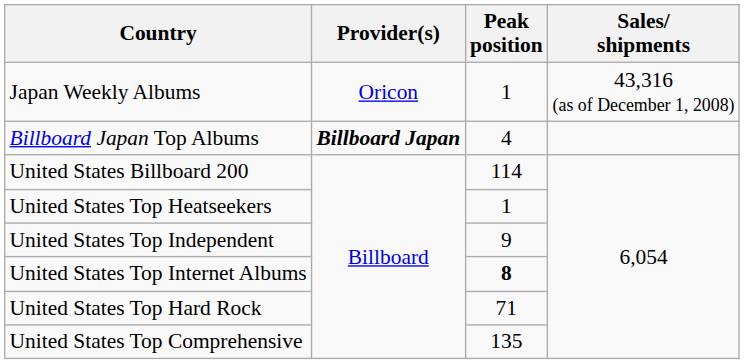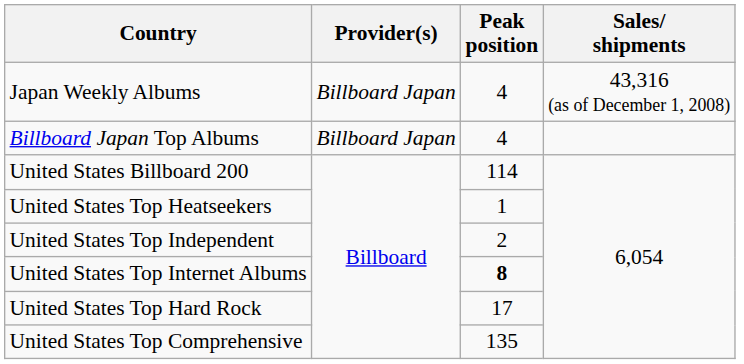Japan Weekly Albums | Provider(s): Oricon -> Billboard Japan
Japan Weekly Albums | Peak position: 1 -> 4
Billboard Japan Top Albums | Provider(s): bold -> normal
United States Top Independent | Peak position: 9 -> 2
United States Top Hard Rock | Peak position: 71 -> 17
